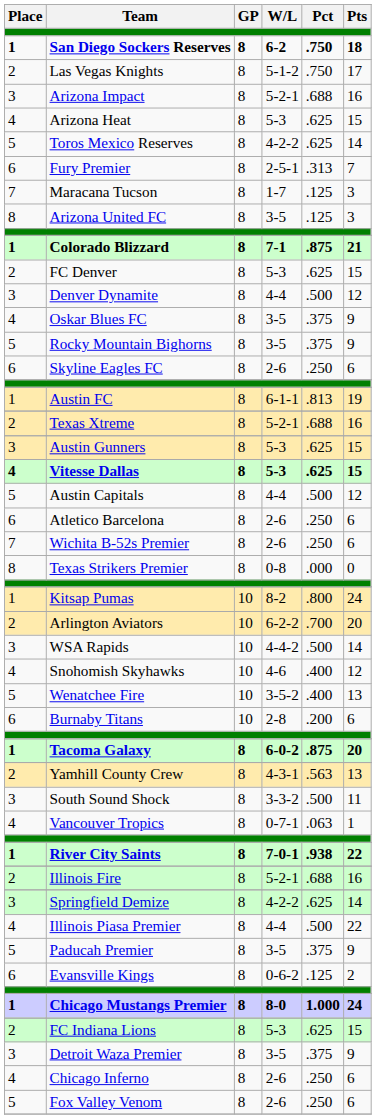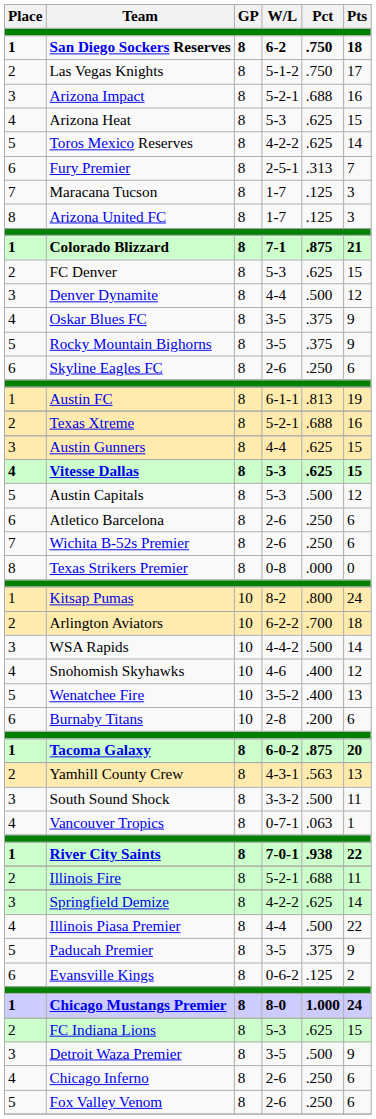Arizona United FC | W/L: 3-5 -> 1-7
Austin Gunners | W/L: 5-3 -> 4-4
Austin Capitals | W/L: 4-4 -> 5-3
Arlington Aviators | Pts: 20 -> 18
Illinois Fire | Pts: 16 -> 11
Detroit Waza Premier | Pct: .375 -> .500
